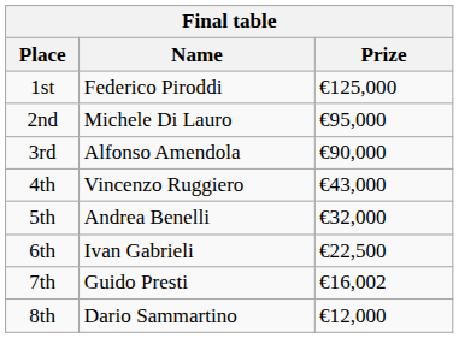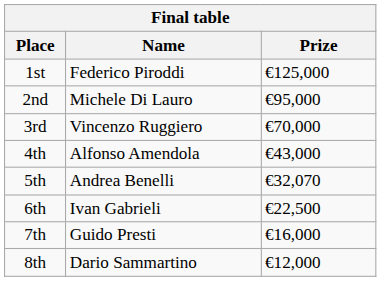3rd | Name: Alfonso Amendola -> Vincenzo Ruggiero
3rd | Prize: €90,000 -> €70,000
4th | Name: Vincenzo Ruggiero -> Alfonso Amendola
5th | Prize: €32,000 -> €32,070
7th | Prize: €16,002 -> €16,000
